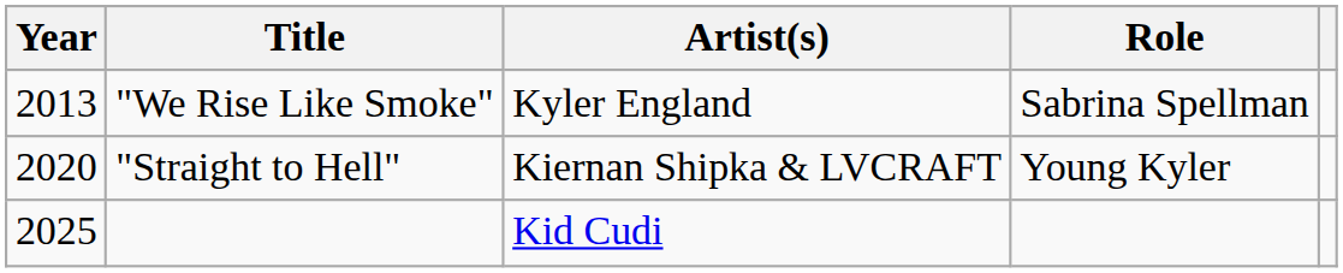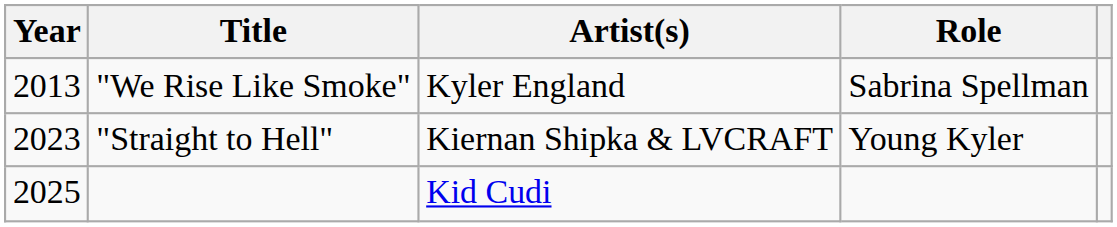"Straight to Hell" | Year: 2020 -> 2023
